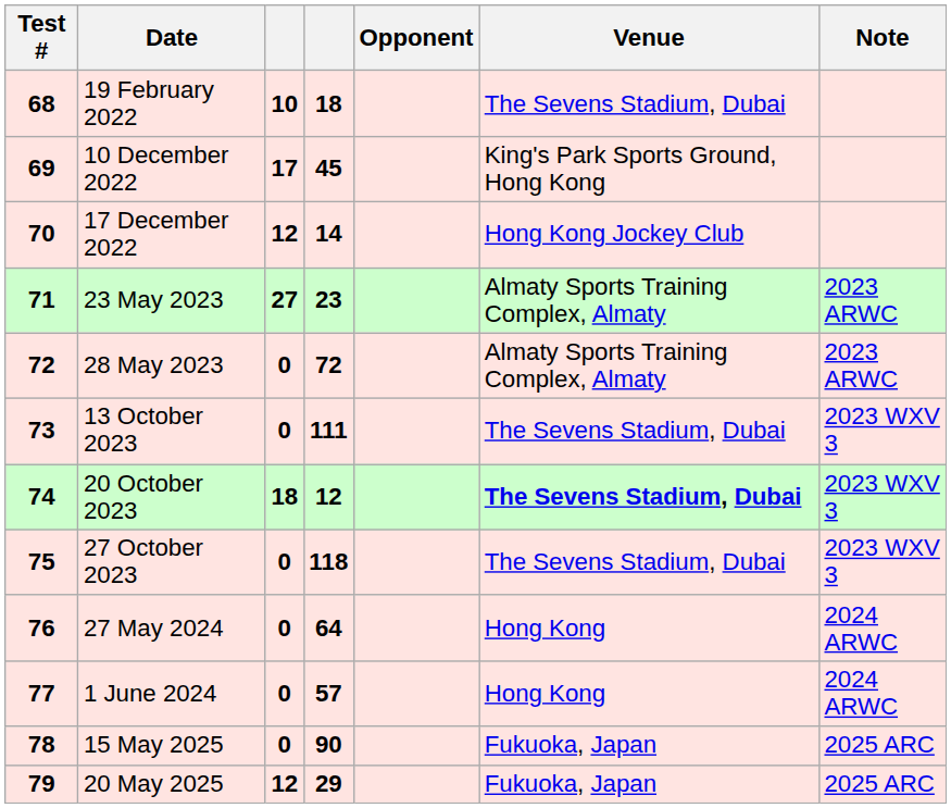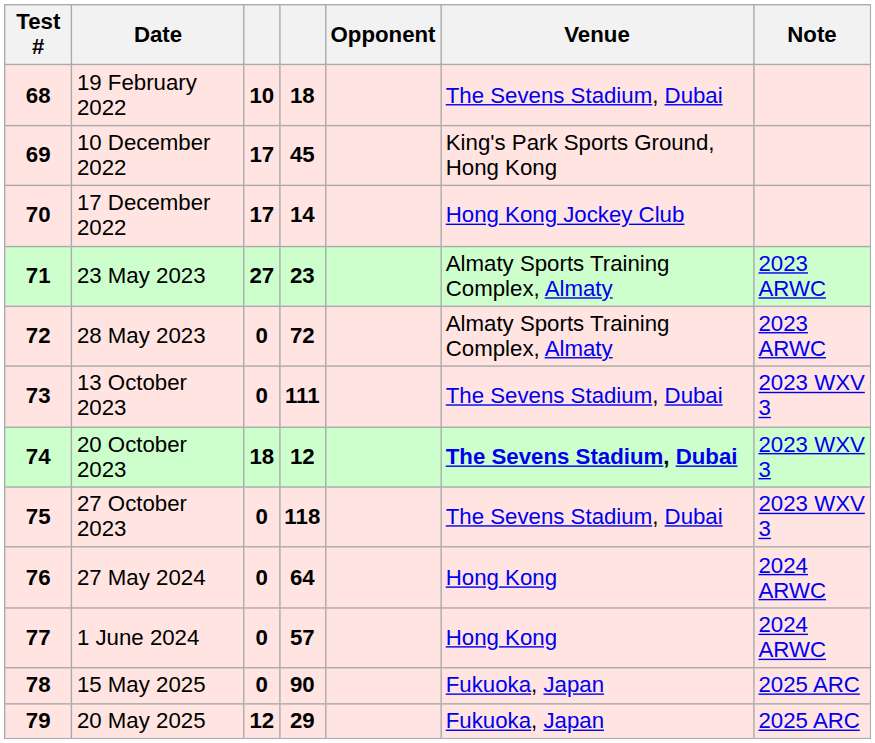17 December 2022 | column 3: 12 -> 17
